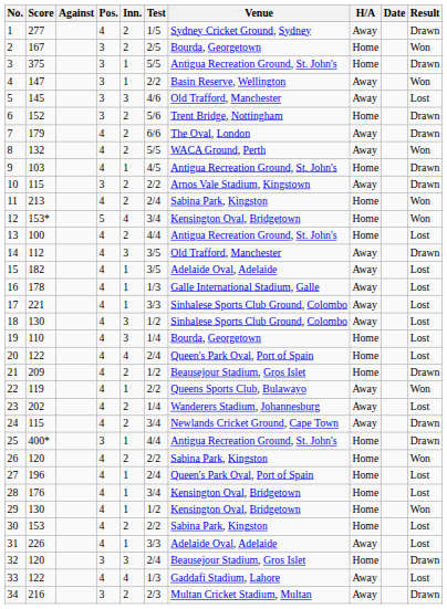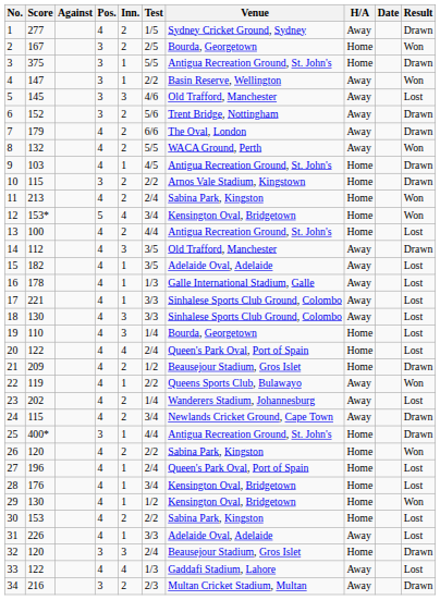6 | H/A: Home -> Away
10 | H/A: Away -> Home
18 | Test: 1/2 -> 3/3
